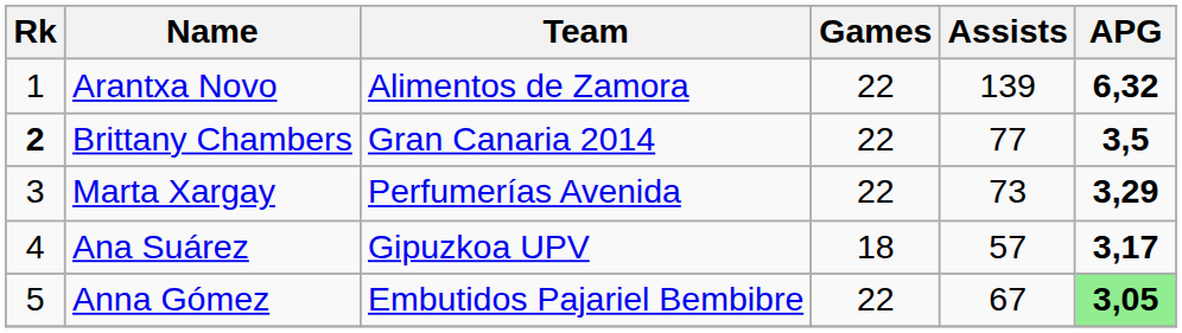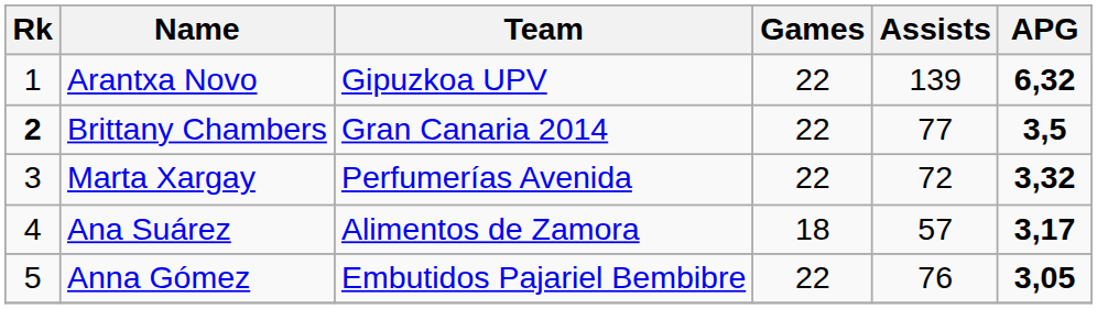Arantxa Novo | Team: Alimentos de Zamora -> Gipuzkoa UPV
Marta Xargay | Assists: 73 -> 72
Marta Xargay | APG: 3,29 -> 3,32
Ana Suárez | Team: Gipuzkoa UPV -> Alimentos de Zamora
Anna Gómez | Assists: 67 -> 76
Anna Gómez | APG: lightgreen background -> no background
